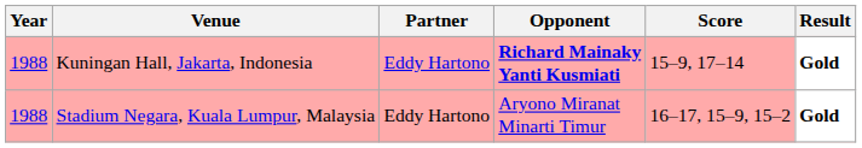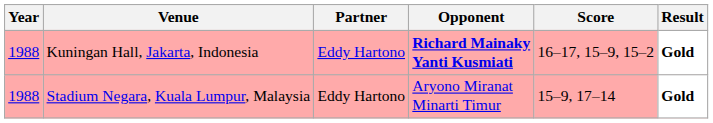Kuningan Hall, Jakarta, Indonesia | Score: 15–9, 17–14 -> 16–17, 15–9, 15–2
Stadium Negara, Kuala Lumpur, Malaysia | Score: 16–17, 15–9, 15–2 -> 15–9, 17–14
